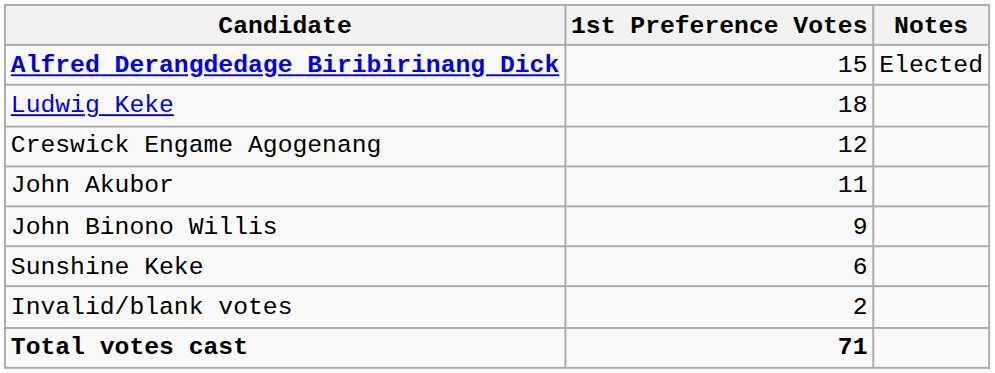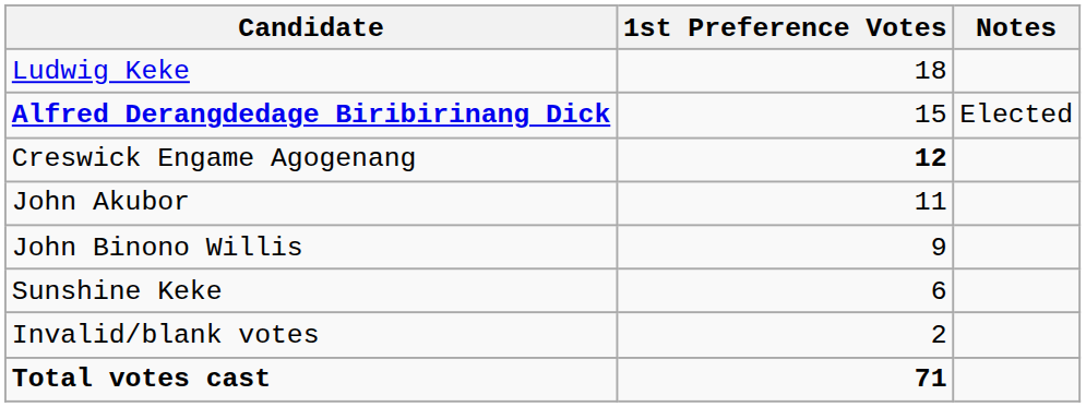rows swapped: Ludwig Keke <-> Alfred Derangdedage Biribirinang Dick
Creswick Engame Agogenang | 1st Preference Votes: normal -> bold
